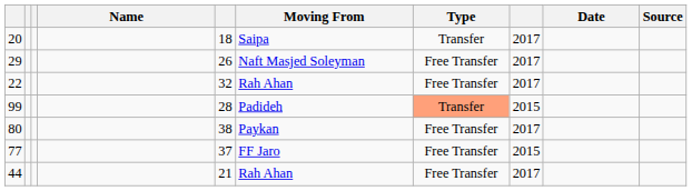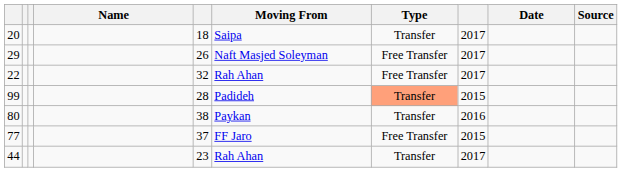80 | Type: Free Transfer -> Transfer
80 | column 8: 2017 -> 2016
44 | column 5: 21 -> 23
44 | Type: Free Transfer -> Transfer
